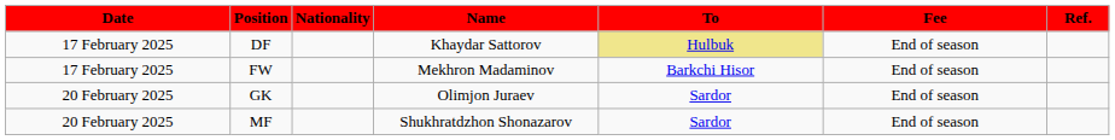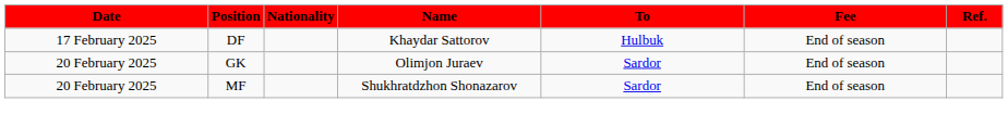DF | To: khaki background -> no background
- row: 17 February 2025 | FW | Mekhron Madaminov | Barkchi Hisor | End of season
